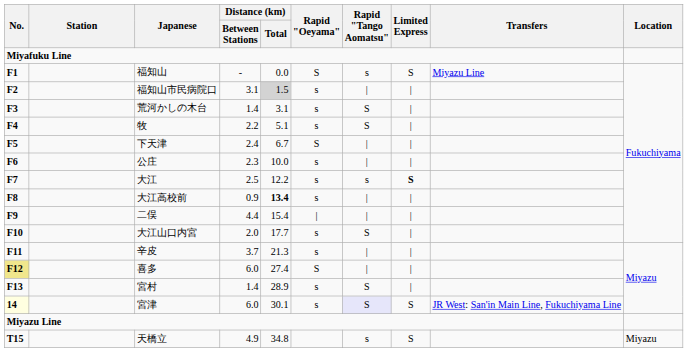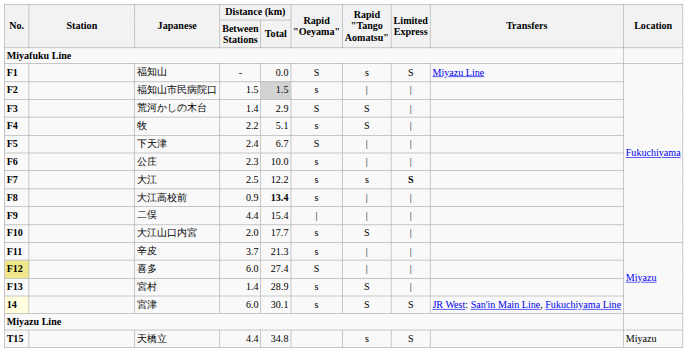福知山市民病院口 | Distance (km) / Between Stations: 3.1 -> 1.5
荒河かしの木台 | Distance (km) / Total: 3.1 -> 2.9
荒河かしの木台 | Rapid "Oeyama": s -> S
宮津 | Rapid "Tango Aomatsu": lavender background -> no background
天橋立 | Distance (km) / Between Stations: 4.9 -> 4.4
